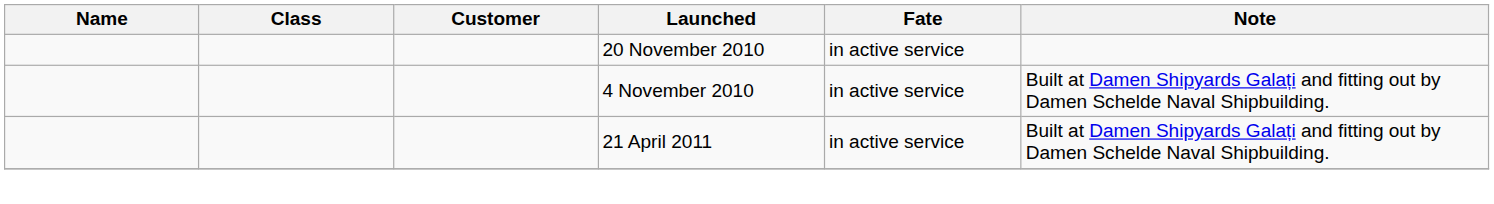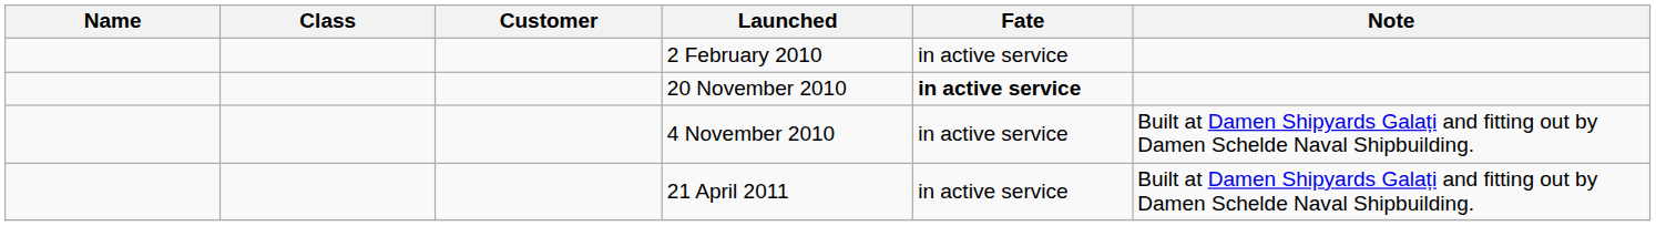+ row: 2 February 2010 | in active service
20 November 2010 | Fate: normal -> bold
